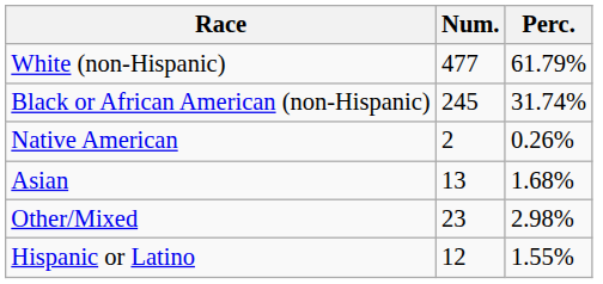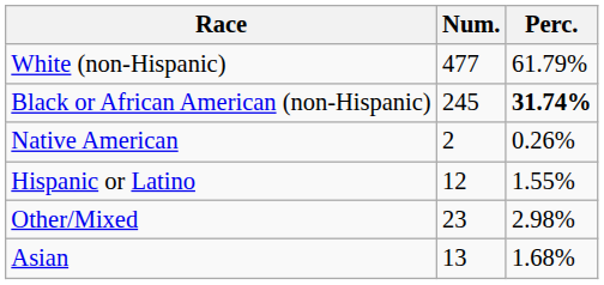Black or African American (non-Hispanic) | Perc.: normal -> bold
rows swapped: Asian <-> Hispanic or Latino
